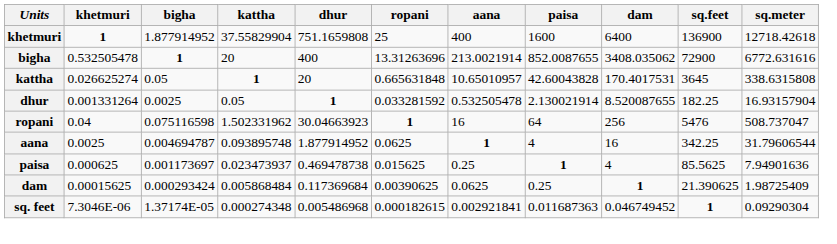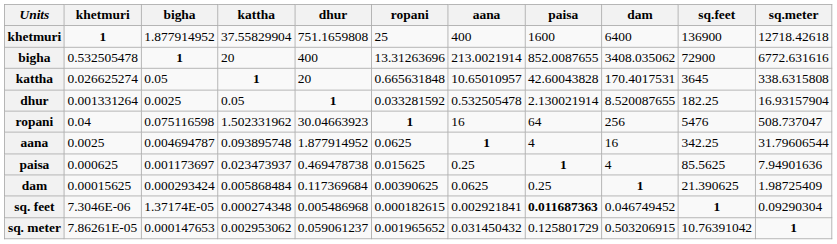sq. feet | paisa: normal -> bold
+ row: sq. meter | 7.86261E-05 | 0.000147653 | 0.002953062 | 0.059061237 | 0.001965652 | 0.031450432 | 0.125801729 | 0.503206915 | 10.76391042 | 1
